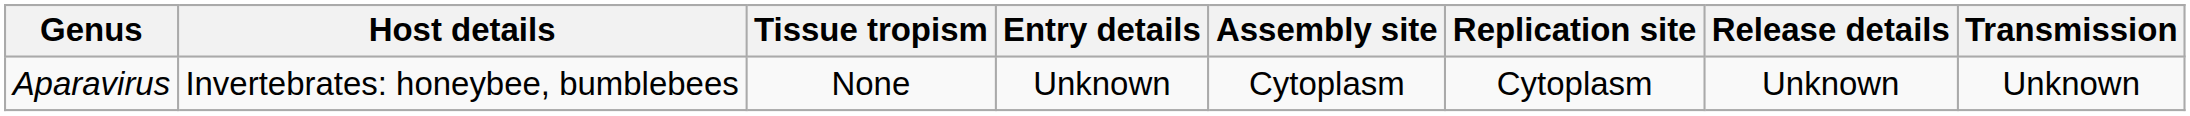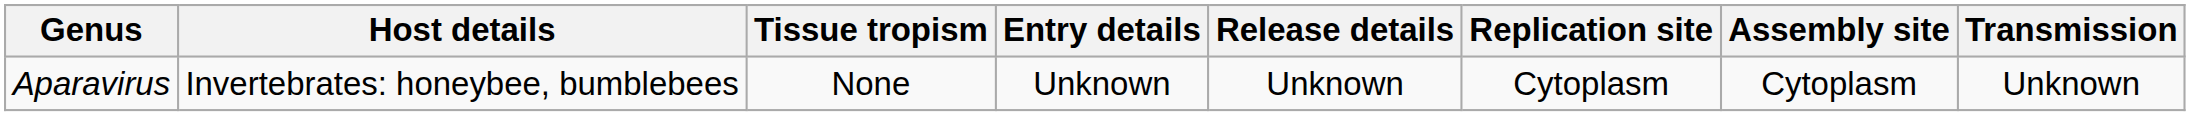columns swapped: Release details <-> Assembly site
